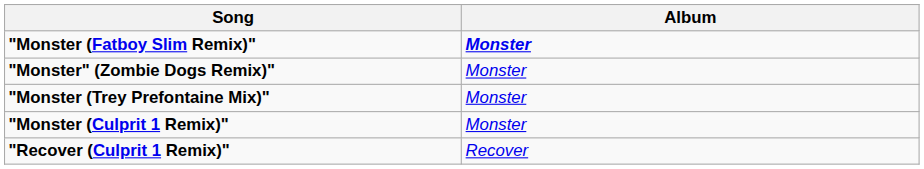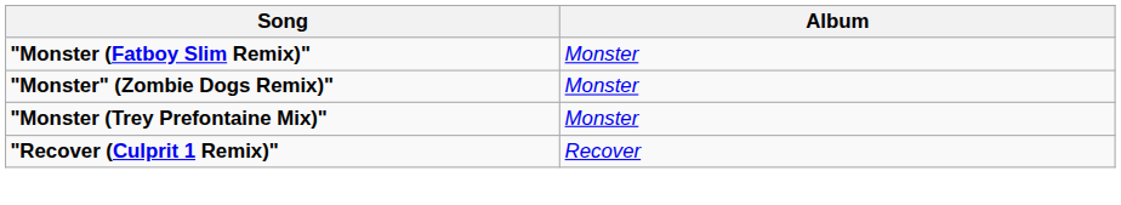"Monster (Fatboy Slim Remix)" | Album: bold -> normal
- row: "Monster (Culprit 1 Remix)" | Monster
